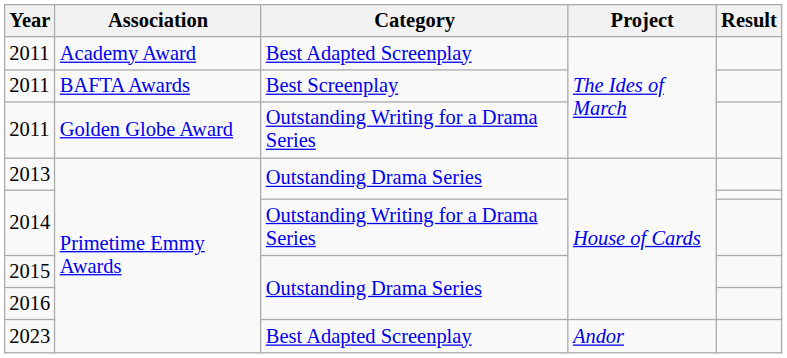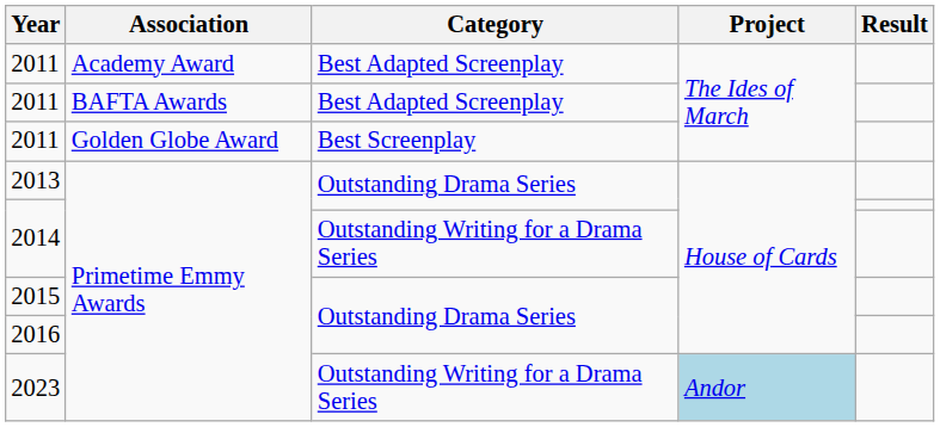2011 / BAFTA Awards | Category: Best Screenplay -> Best Adapted Screenplay
2011 / Golden Globe Award | Category: Outstanding Writing for a Drama Series -> Best Screenplay
2023 | Category: Best Adapted Screenplay -> Outstanding Writing for a Drama Series
2023 | Project: no background -> lightblue background
